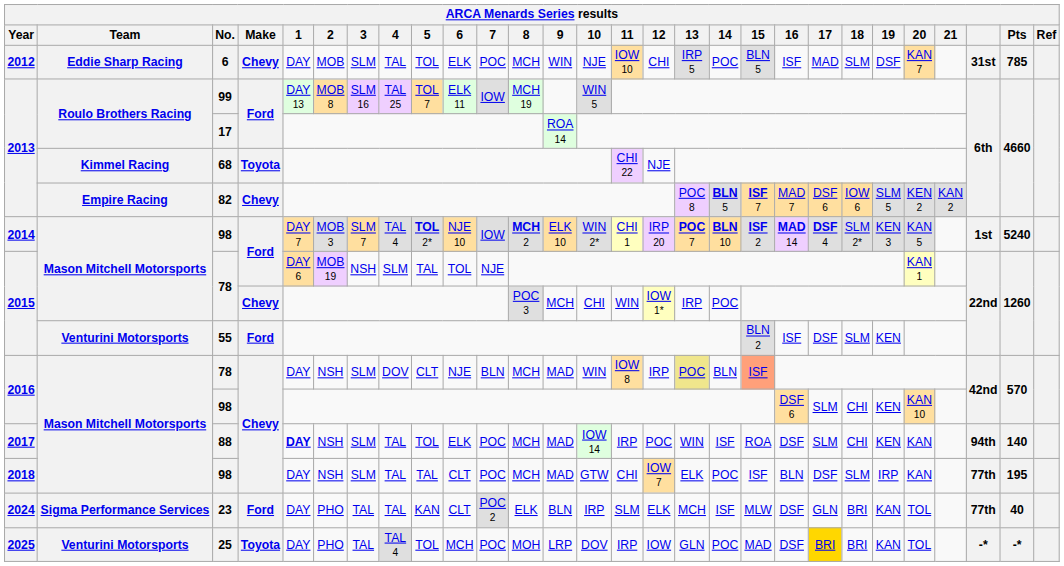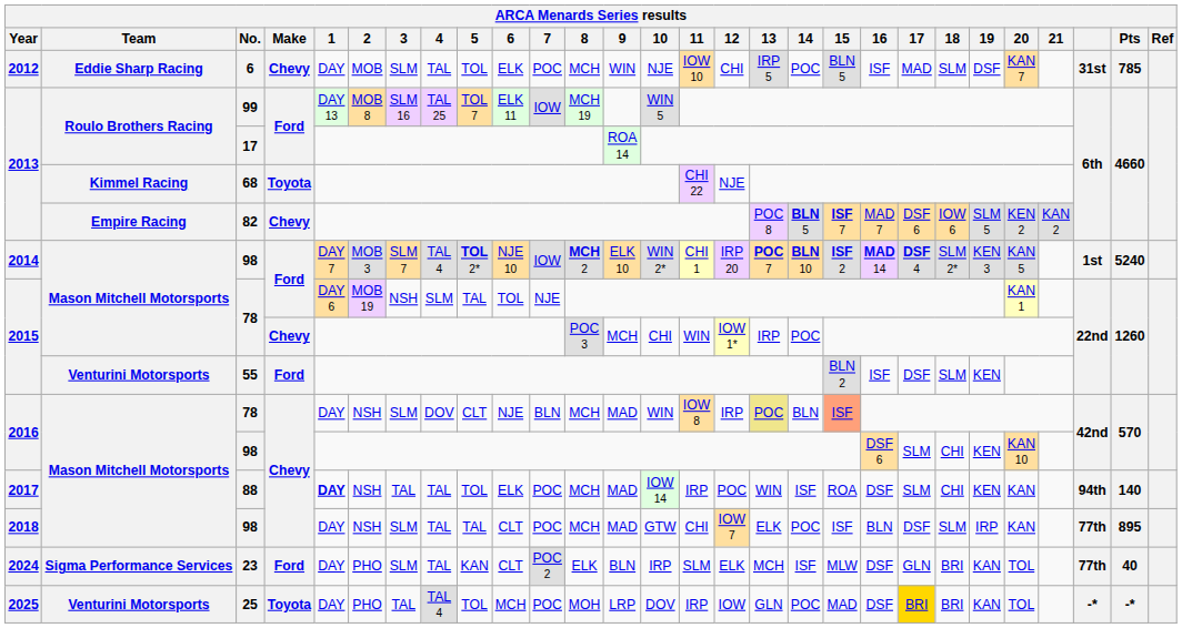88 | 3: SLM -> TAL
2018 / 98 | Pts: 195 -> 895
23 | 3: TAL -> SLM
